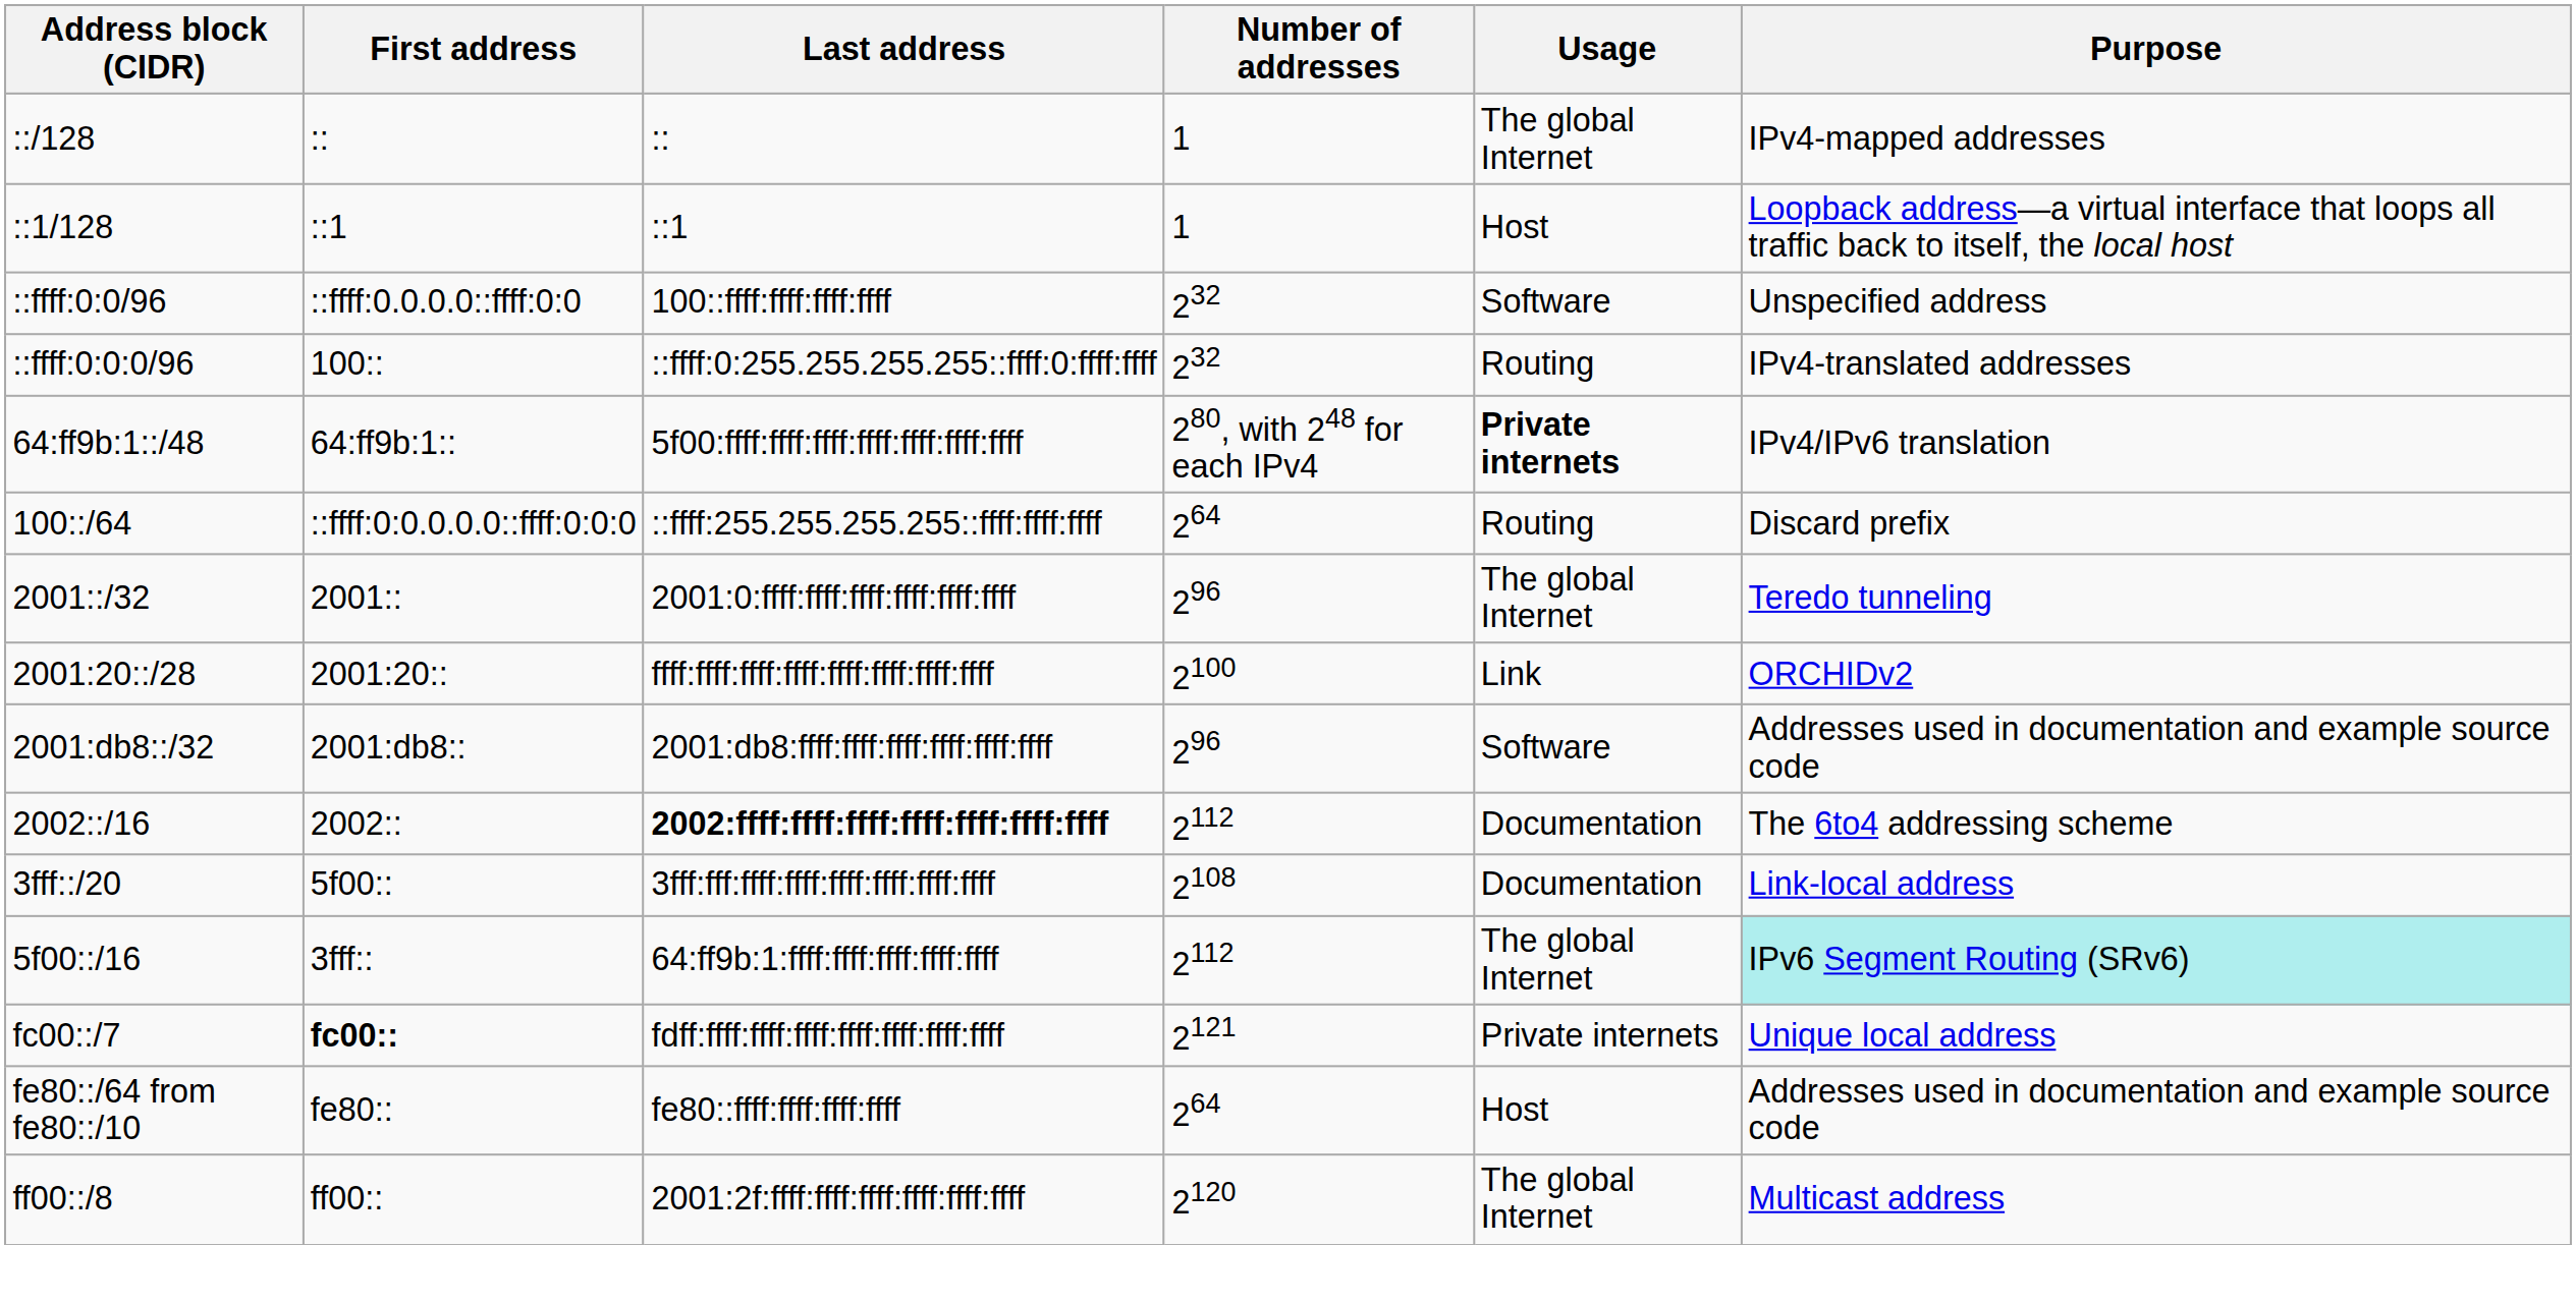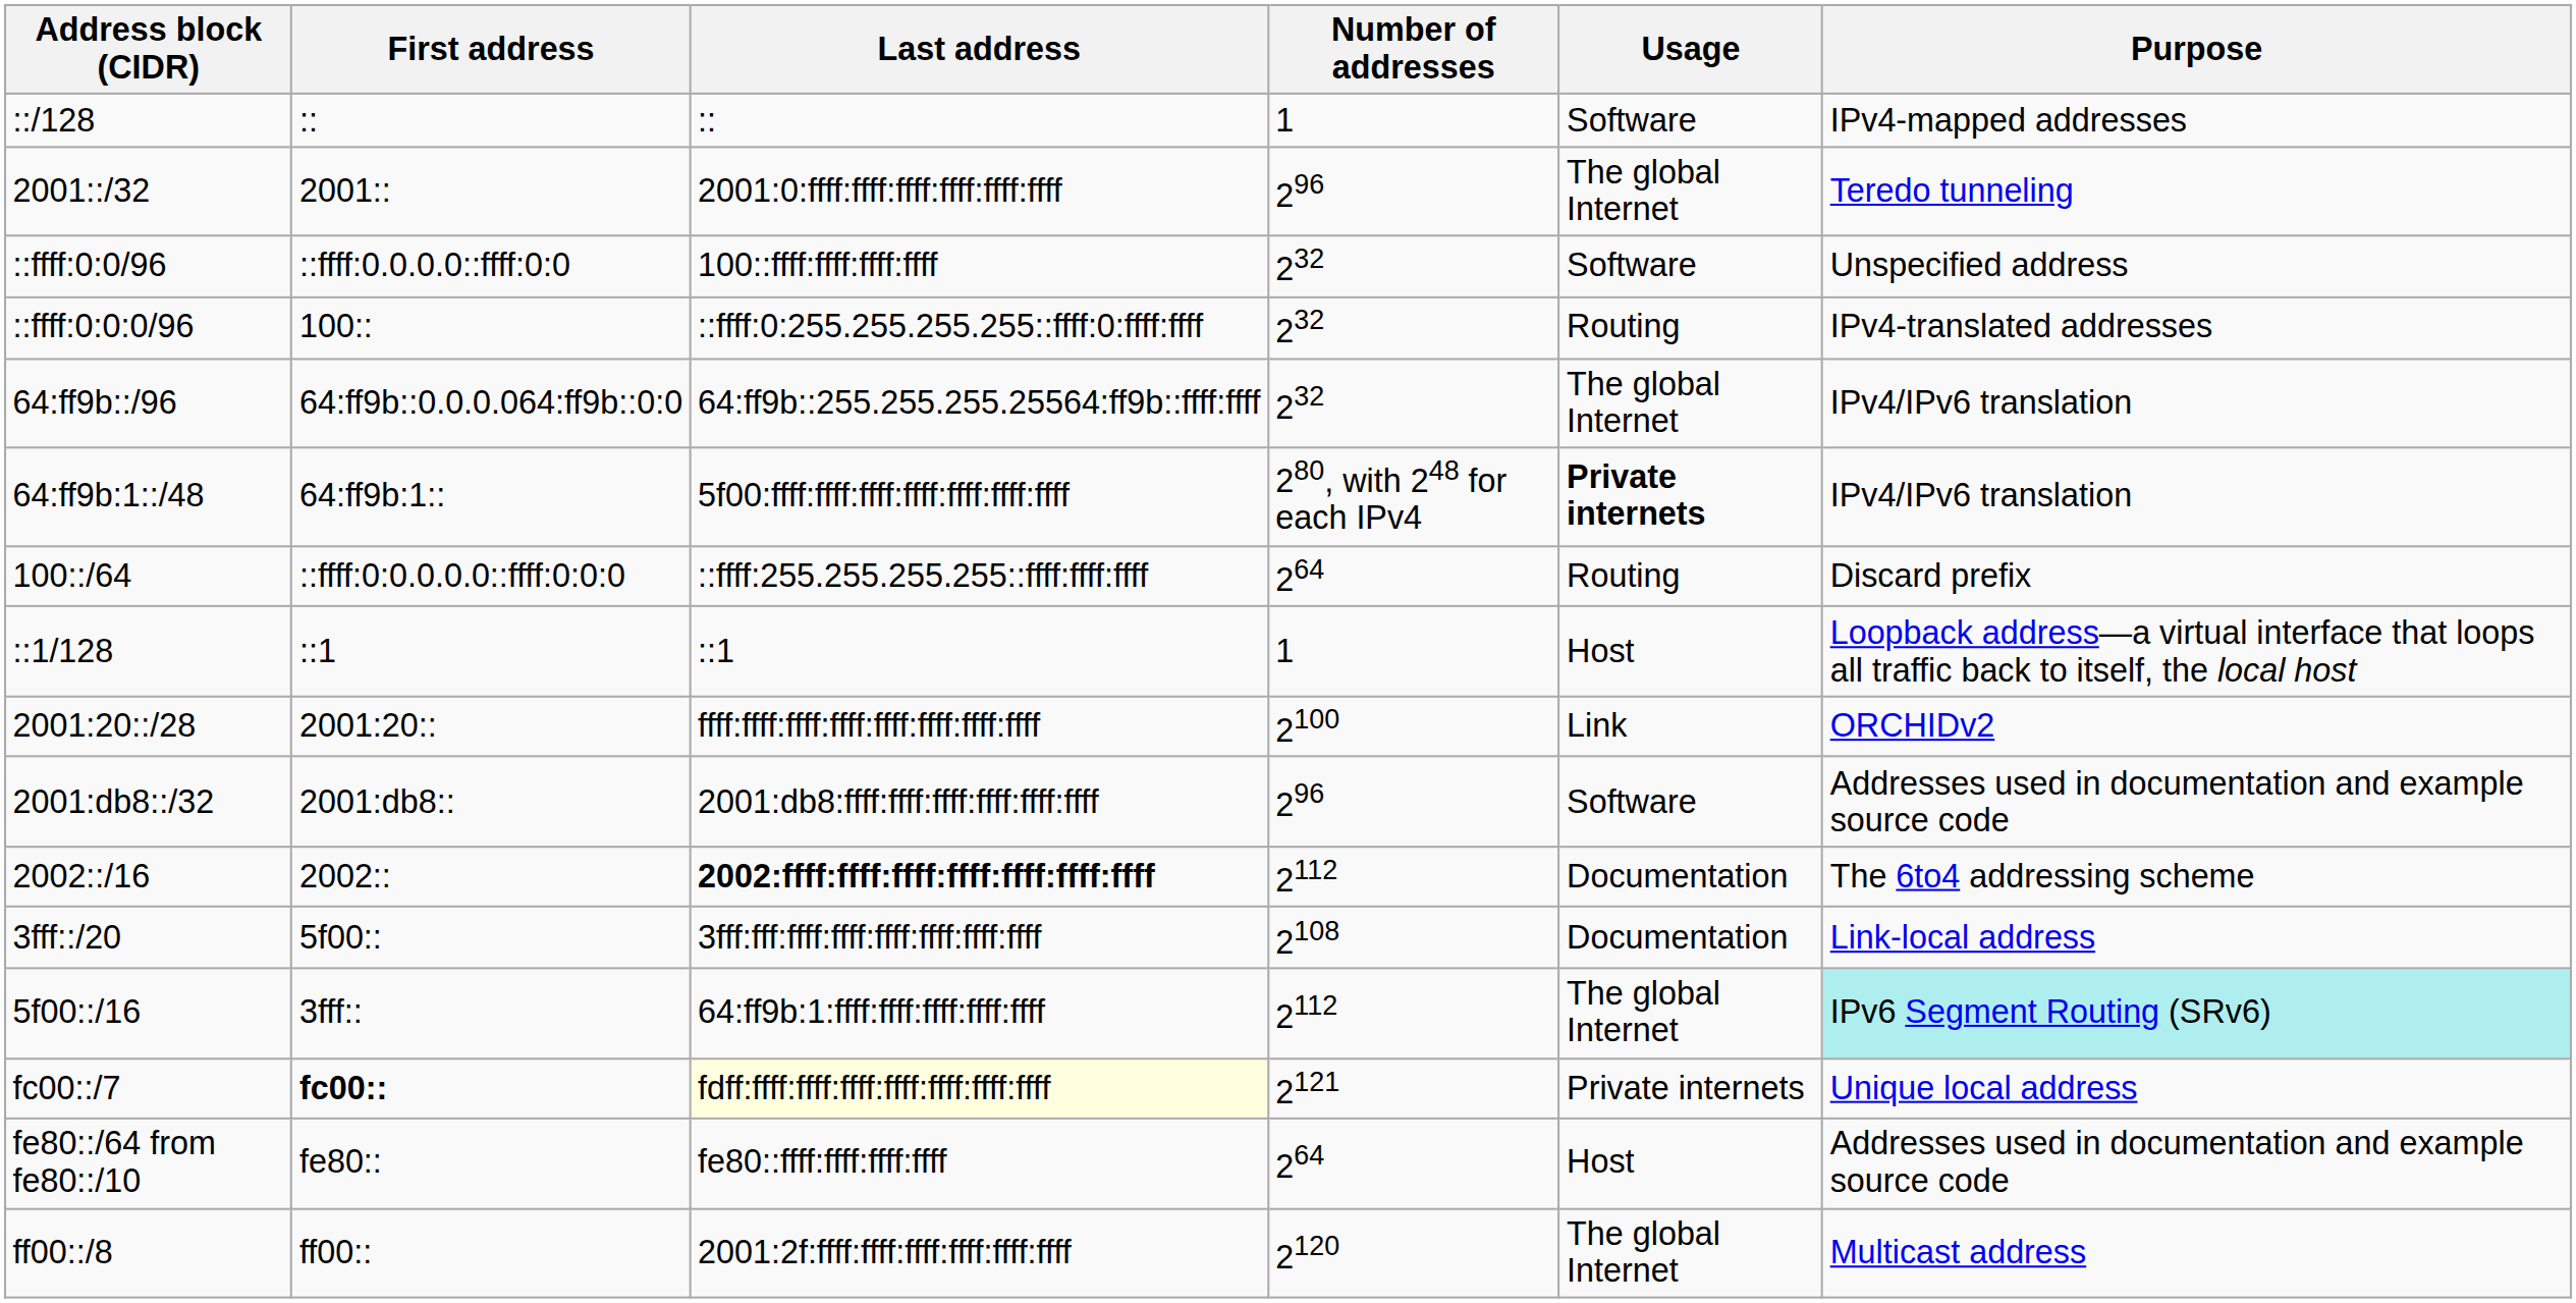::/128 | Usage: The global Internet -> Software
rows swapped: ::1/128 <-> 2001::/32
+ row: 64:ff9b::/96 | 64:ff9b::0.0.0.064:ff9b::0:0 | 64:ff9b::255.255.255.25564:ff9b::ffff:ffff | 232 | The global Internet | IPv4/IPv6 translation
fc00::/7 | Last address: no background -> lightyellow background
